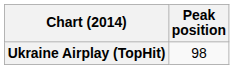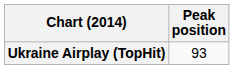Ukraine Airplay (TopHit) | Peak position: 98 -> 93
